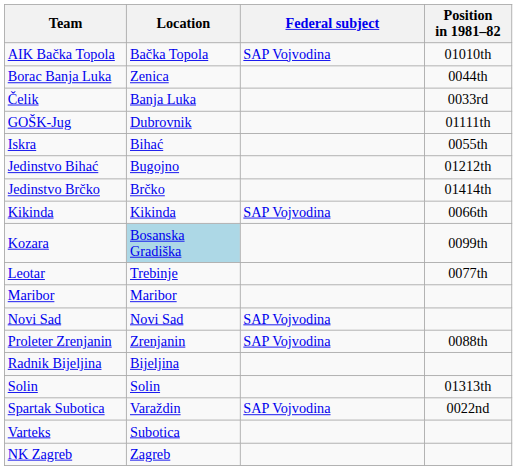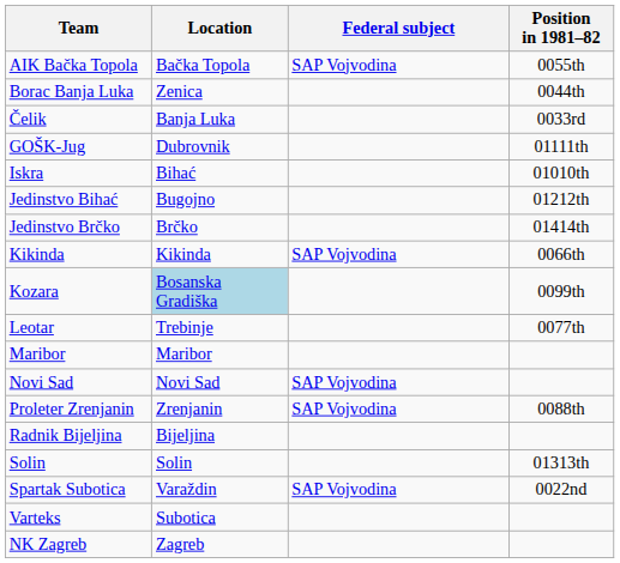AIK Bačka Topola | Position in 1981–82: 01010th -> 0055th
Iskra | Position in 1981–82: 0055th -> 01010th
